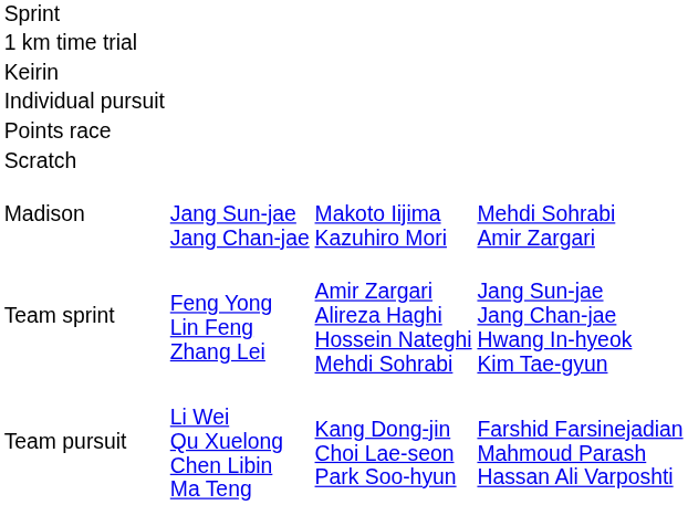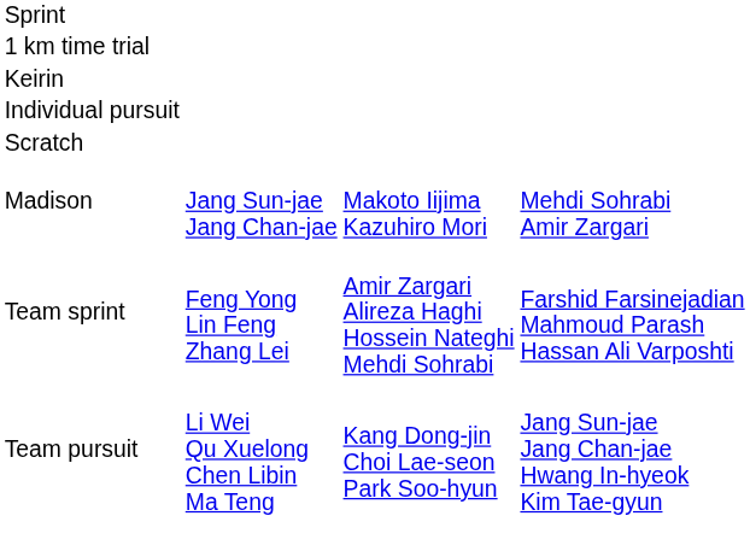- row: Points race
Team sprint | column 4: Jang Sun-jae Jang Chan-jae Hwang In-hyeok Kim Tae-gyun -> Farshid Farsinejadian Mahmoud Parash Hassan Ali Varposhti
Team pursuit | column 4: Farshid Farsinejadian Mahmoud Parash Hassan Ali Varposhti -> Jang Sun-jae Jang Chan-jae Hwang In-hyeok Kim Tae-gyun
